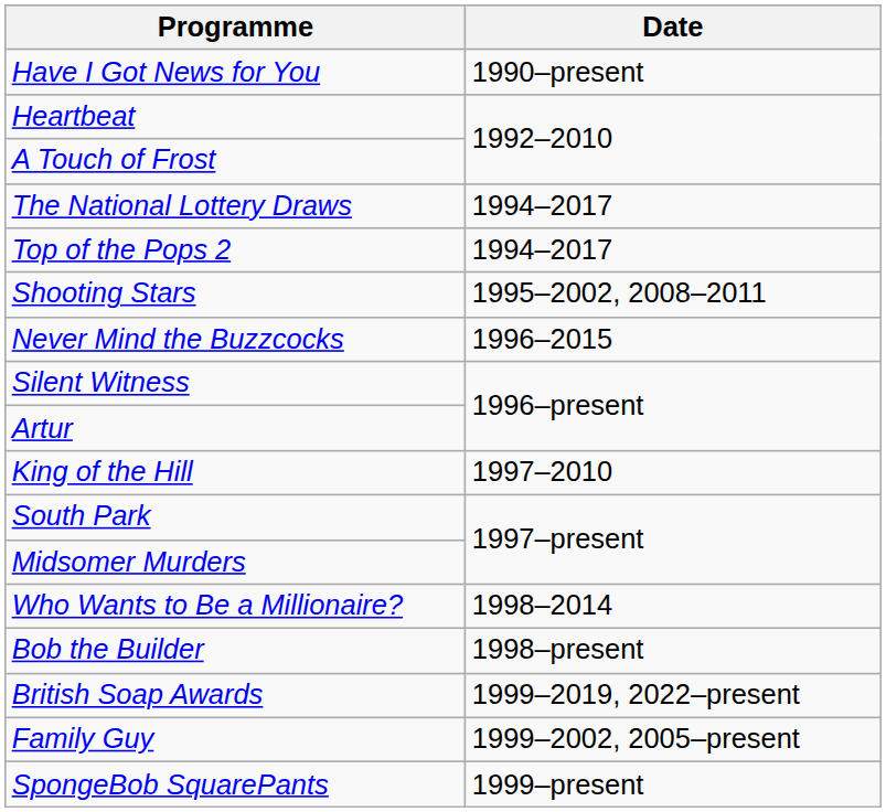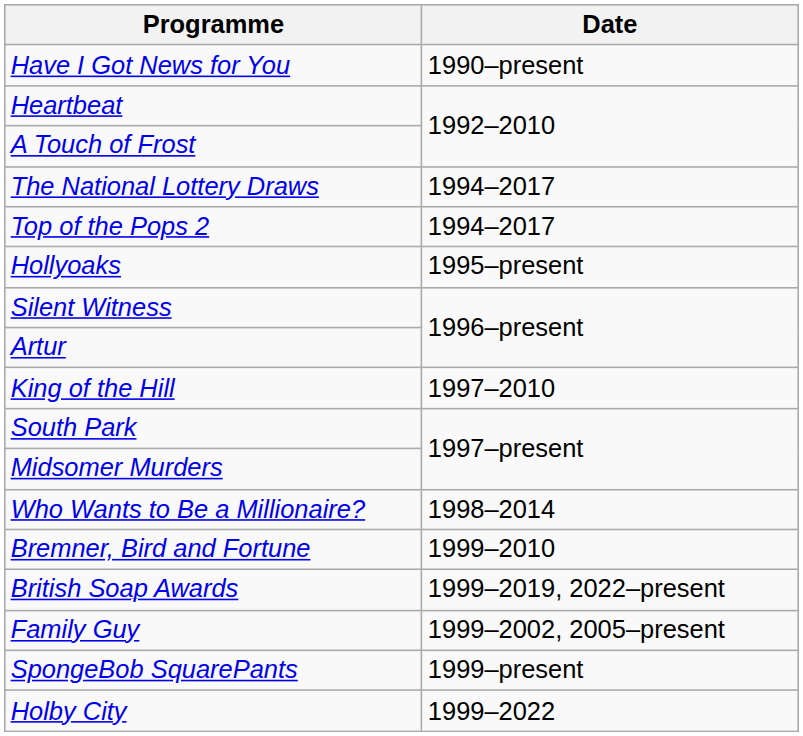- row: Shooting Stars | 1995–2002, 2008–2011
+ row: Hollyoaks | 1995–present
- row: Never Mind the Buzzcocks | 1996–2015
- row: Bob the Builder | 1998–present
+ row: Bremner, Bird and Fortune | 1999–2010
+ row: Holby City | 1999–2022
